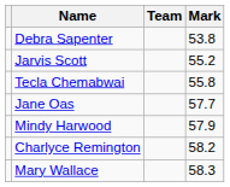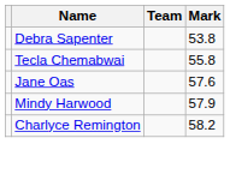- row: Jarvis Scott | 55.2
Jane Oas | Mark: 57.7 -> 57.6
- row: Mary Wallace | 58.3
